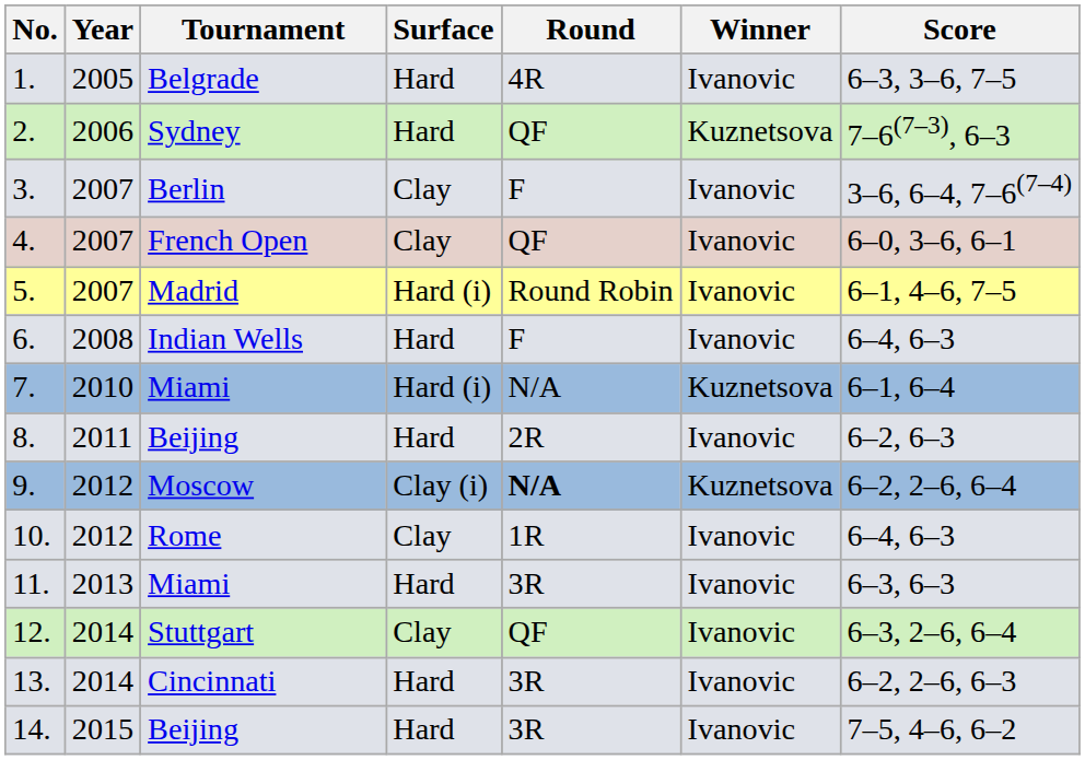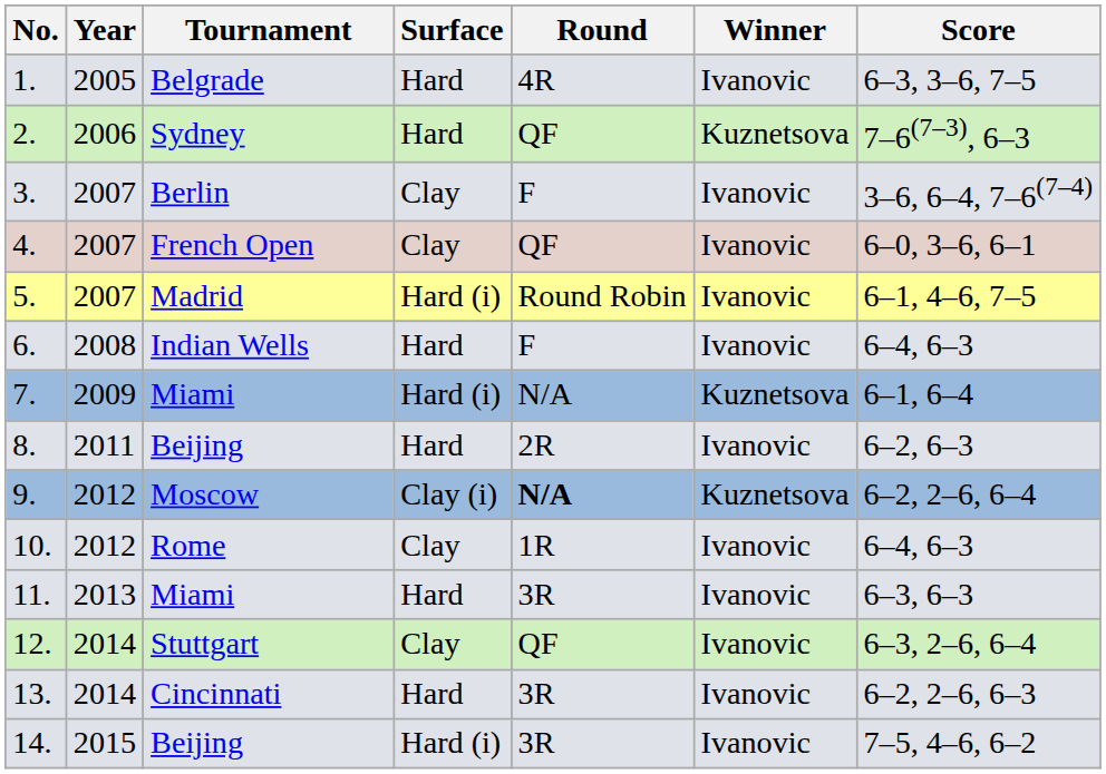7. | Year: 2010 -> 2009
14. | Surface: Hard -> Hard (i)
